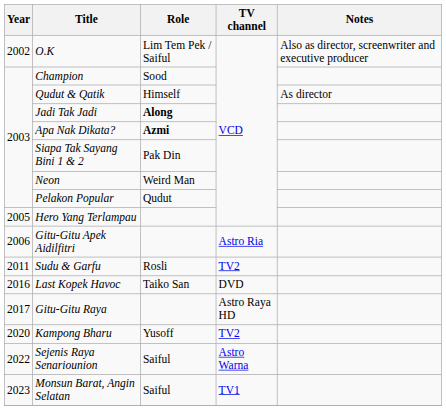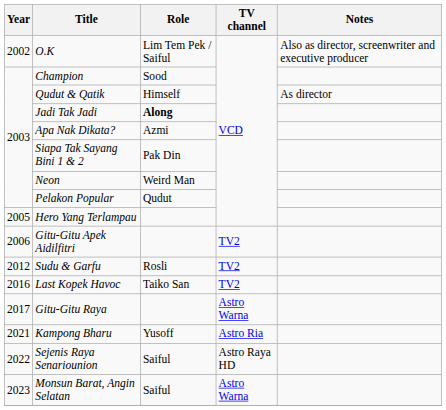Apa Nak Dikata? | Role: bold -> normal
Gitu-Gitu Apek Aidilfitri | TV channel: Astro Ria -> TV2
Sudu & Garfu | Year: 2011 -> 2012
Last Kopek Havoc | TV channel: DVD -> TV2
Gitu-Gitu Raya | TV channel: Astro Raya HD -> Astro Warna
Kampong Bharu | Year: 2020 -> 2021
Kampong Bharu | TV channel: TV2 -> Astro Ria
Sejenis Raya Senariounion | TV channel: Astro Warna -> Astro Raya HD
Monsun Barat, Angin Selatan | TV channel: TV1 -> Astro Warna
